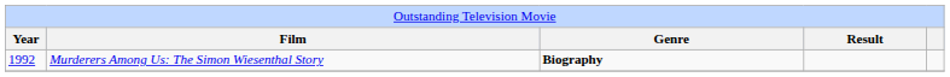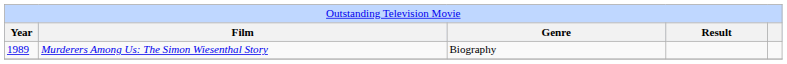Murderers Among Us: The Simon Wiesenthal Story | column 1: 1992 -> 1989
Murderers Among Us: The Simon Wiesenthal Story | column 3: bold -> normal
